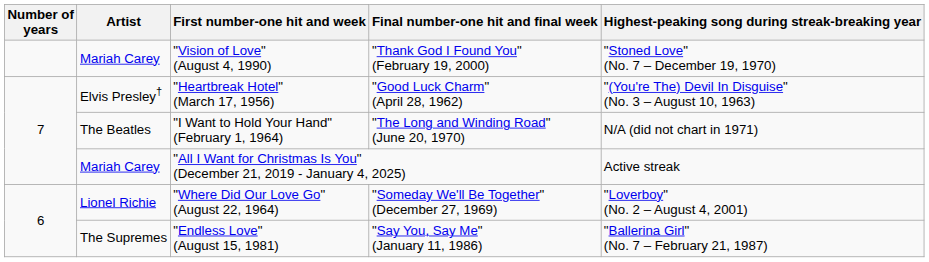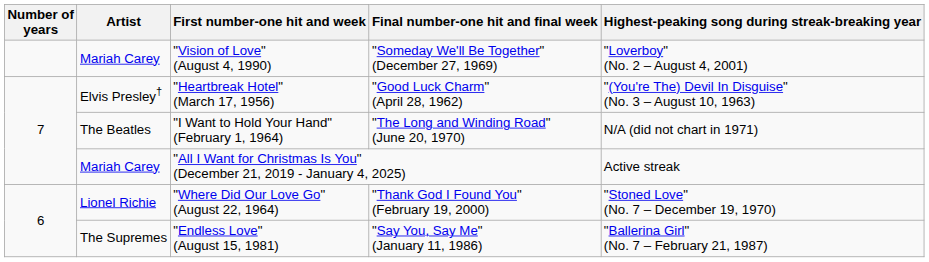"Vision of Love" (August 4, 1990) | Final number-one hit and final week: "Thank God I Found You" (February 19, 2000) -> "Someday We'll Be Together" (December 27, 1969)
"Vision of Love" (August 4, 1990) | Highest-peaking song during streak-breaking year: "Stoned Love" (No. 7 – December 19, 1970) -> "Loverboy" (No. 2 – August 4, 2001)
"Where Did Our Love Go" (August 22, 1964) | Final number-one hit and final week: "Someday We'll Be Together" (December 27, 1969) -> "Thank God I Found You" (February 19, 2000)
"Where Did Our Love Go" (August 22, 1964) | Highest-peaking song during streak-breaking year: "Loverboy" (No. 2 – August 4, 2001) -> "Stoned Love" (No. 7 – December 19, 1970)
